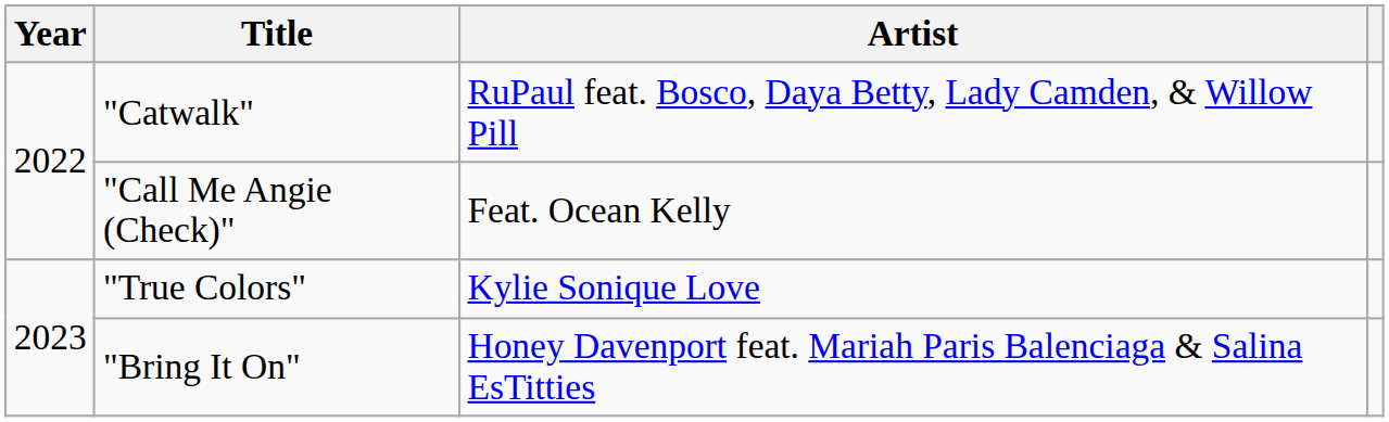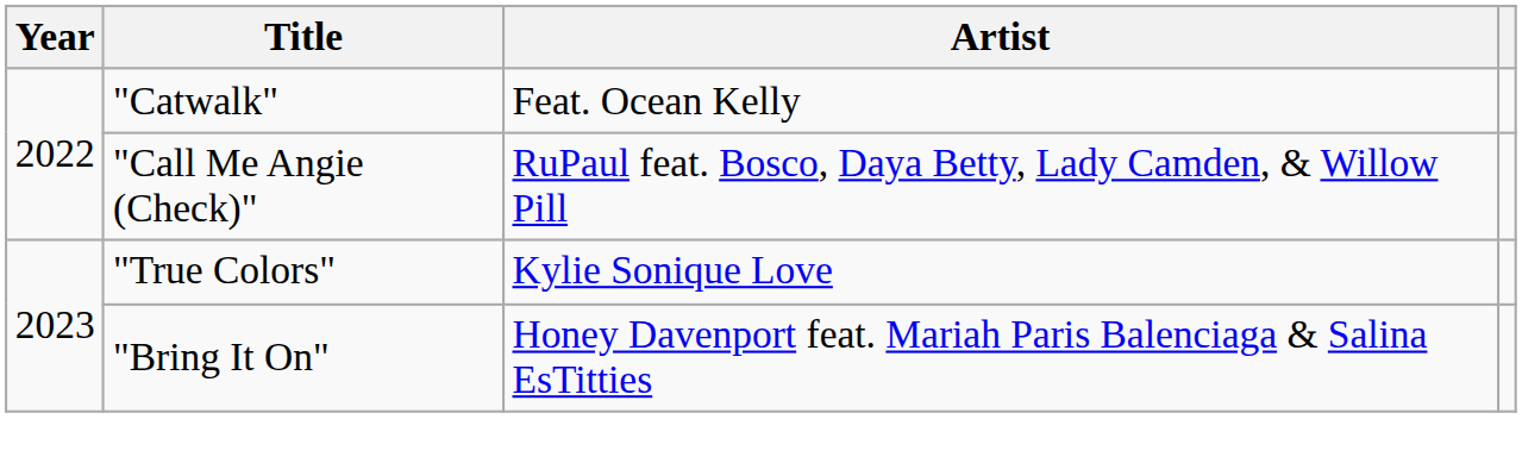"Catwalk" | Artist: RuPaul feat. Bosco, Daya Betty, Lady Camden, & Willow Pill -> Feat. Ocean Kelly
"Call Me Angie (Check)" | Artist: Feat. Ocean Kelly -> RuPaul feat. Bosco, Daya Betty, Lady Camden, & Willow Pill
